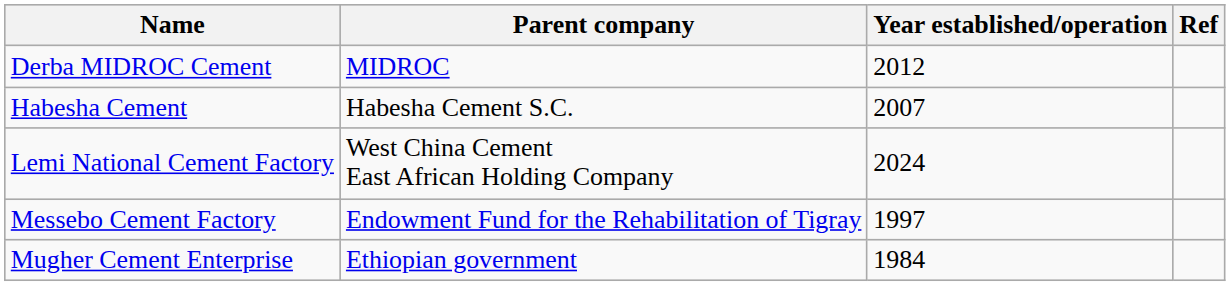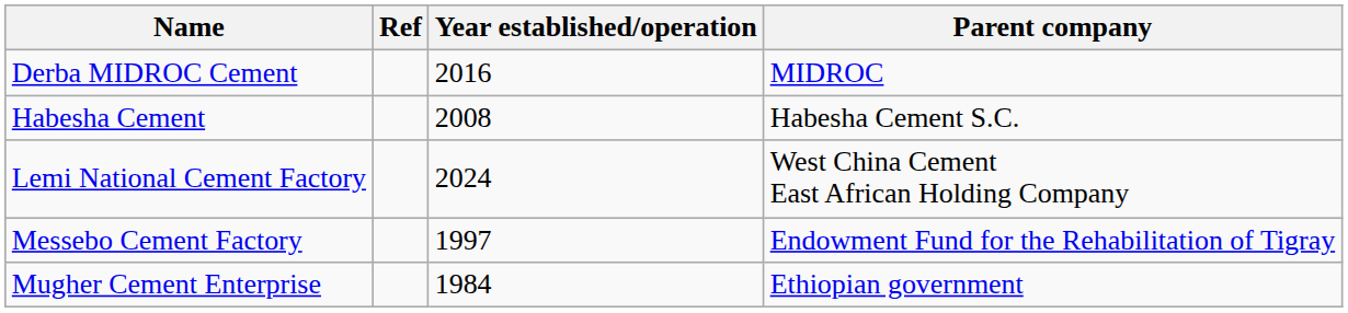columns swapped: Parent company <-> Ref
Derba MIDROC Cement | Year established/operation: 2012 -> 2016
Habesha Cement | Year established/operation: 2007 -> 2008
